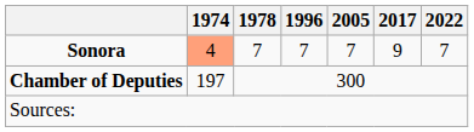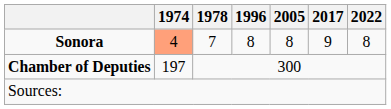Sonora | 1996: 7 -> 8
Sonora | 2005: 7 -> 8
Sonora | 2022: 7 -> 8
